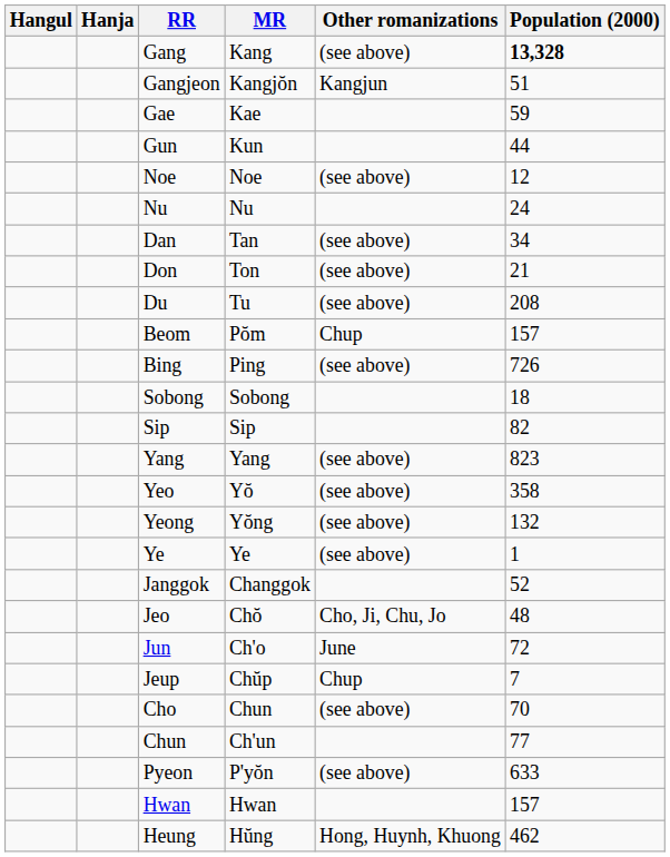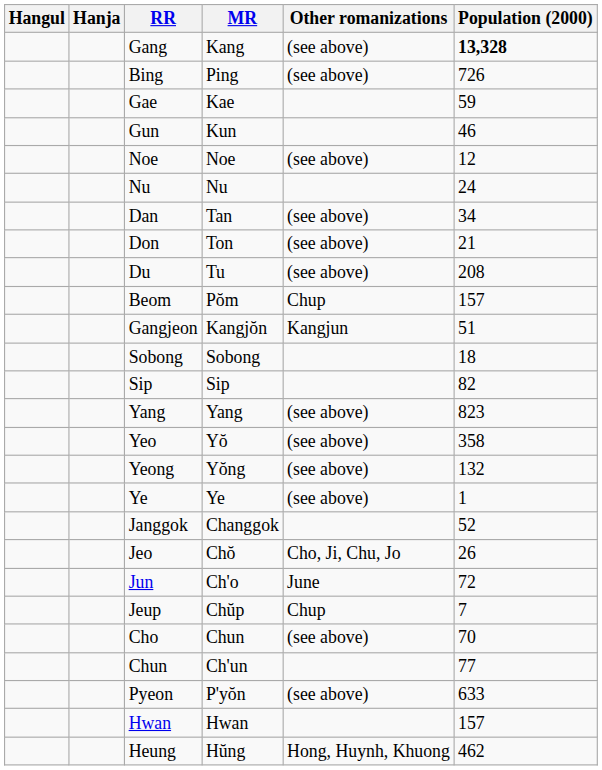rows swapped: Gangjeon <-> Bing
Gun | Population (2000): 44 -> 46
Jeo | Population (2000): 48 -> 26
